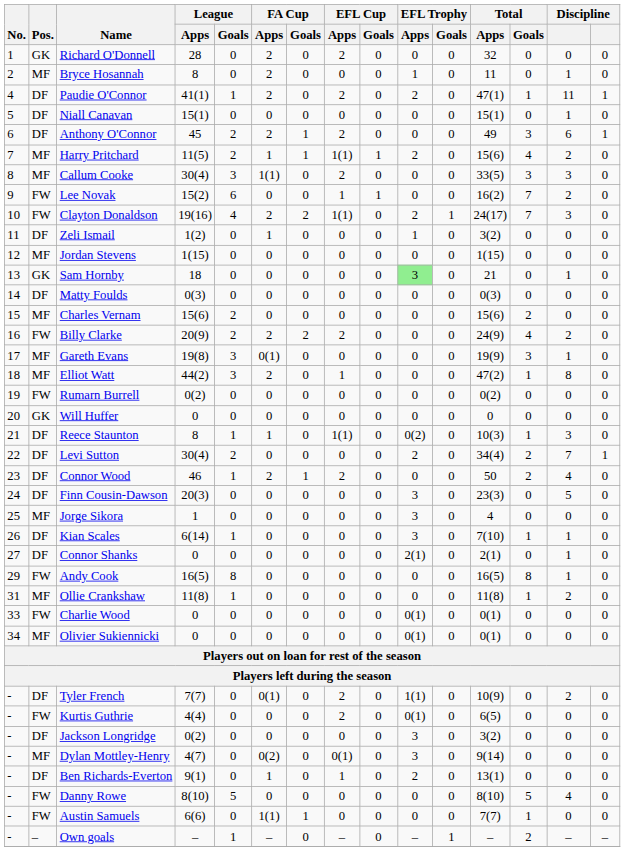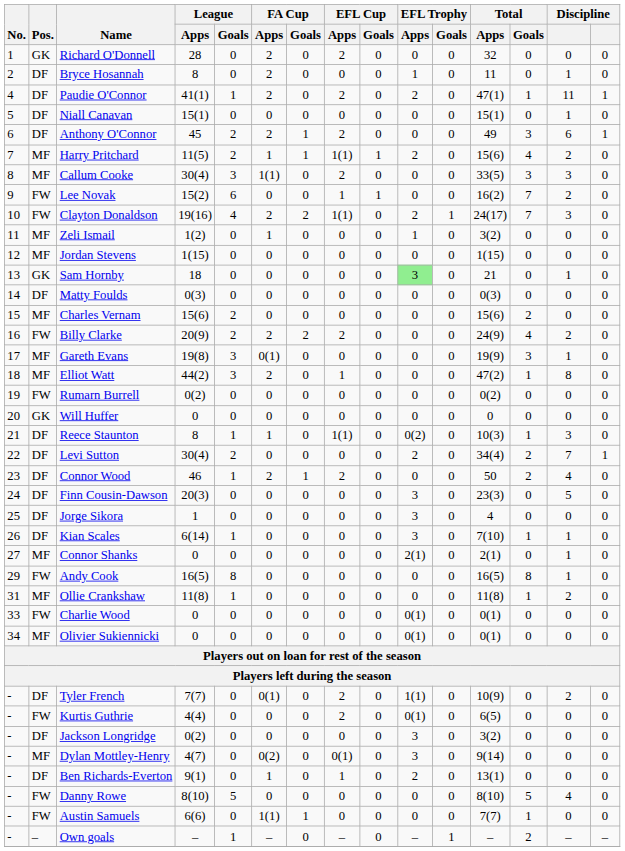Bryce Hosannah | Pos.: MF -> DF
Zeli Ismail | Pos.: DF -> MF
Jorge Sikora | Pos.: MF -> DF
Connor Shanks | Pos.: DF -> MF
